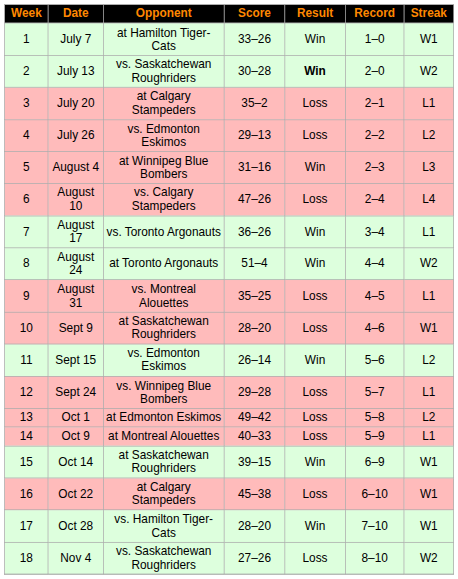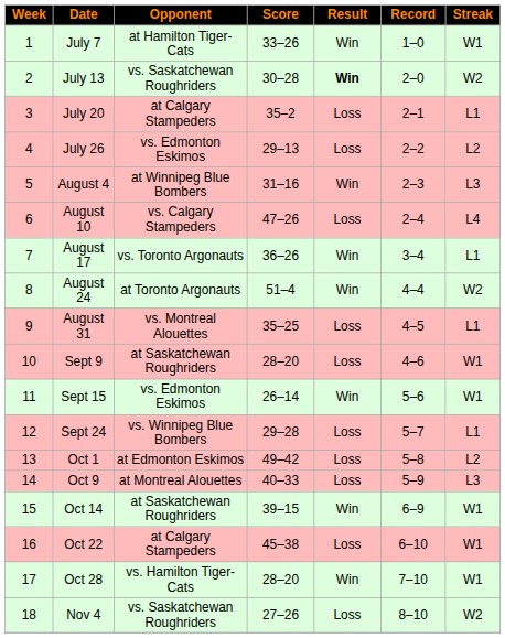Sept 15 | Streak: L2 -> W1
Oct 9 | Streak: L1 -> L3
